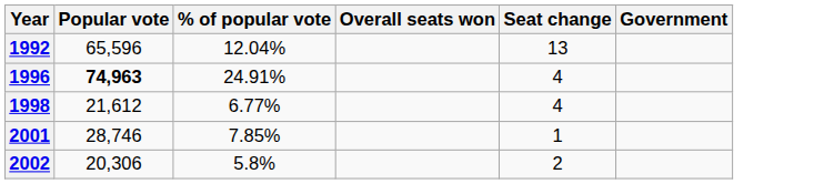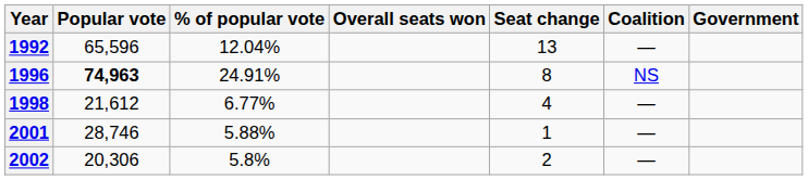+ column: Coalition | — | NS | — | — | —
1996 | Seat change: 4 -> 8
2001 | % of popular vote: 7.85% -> 5.88%
